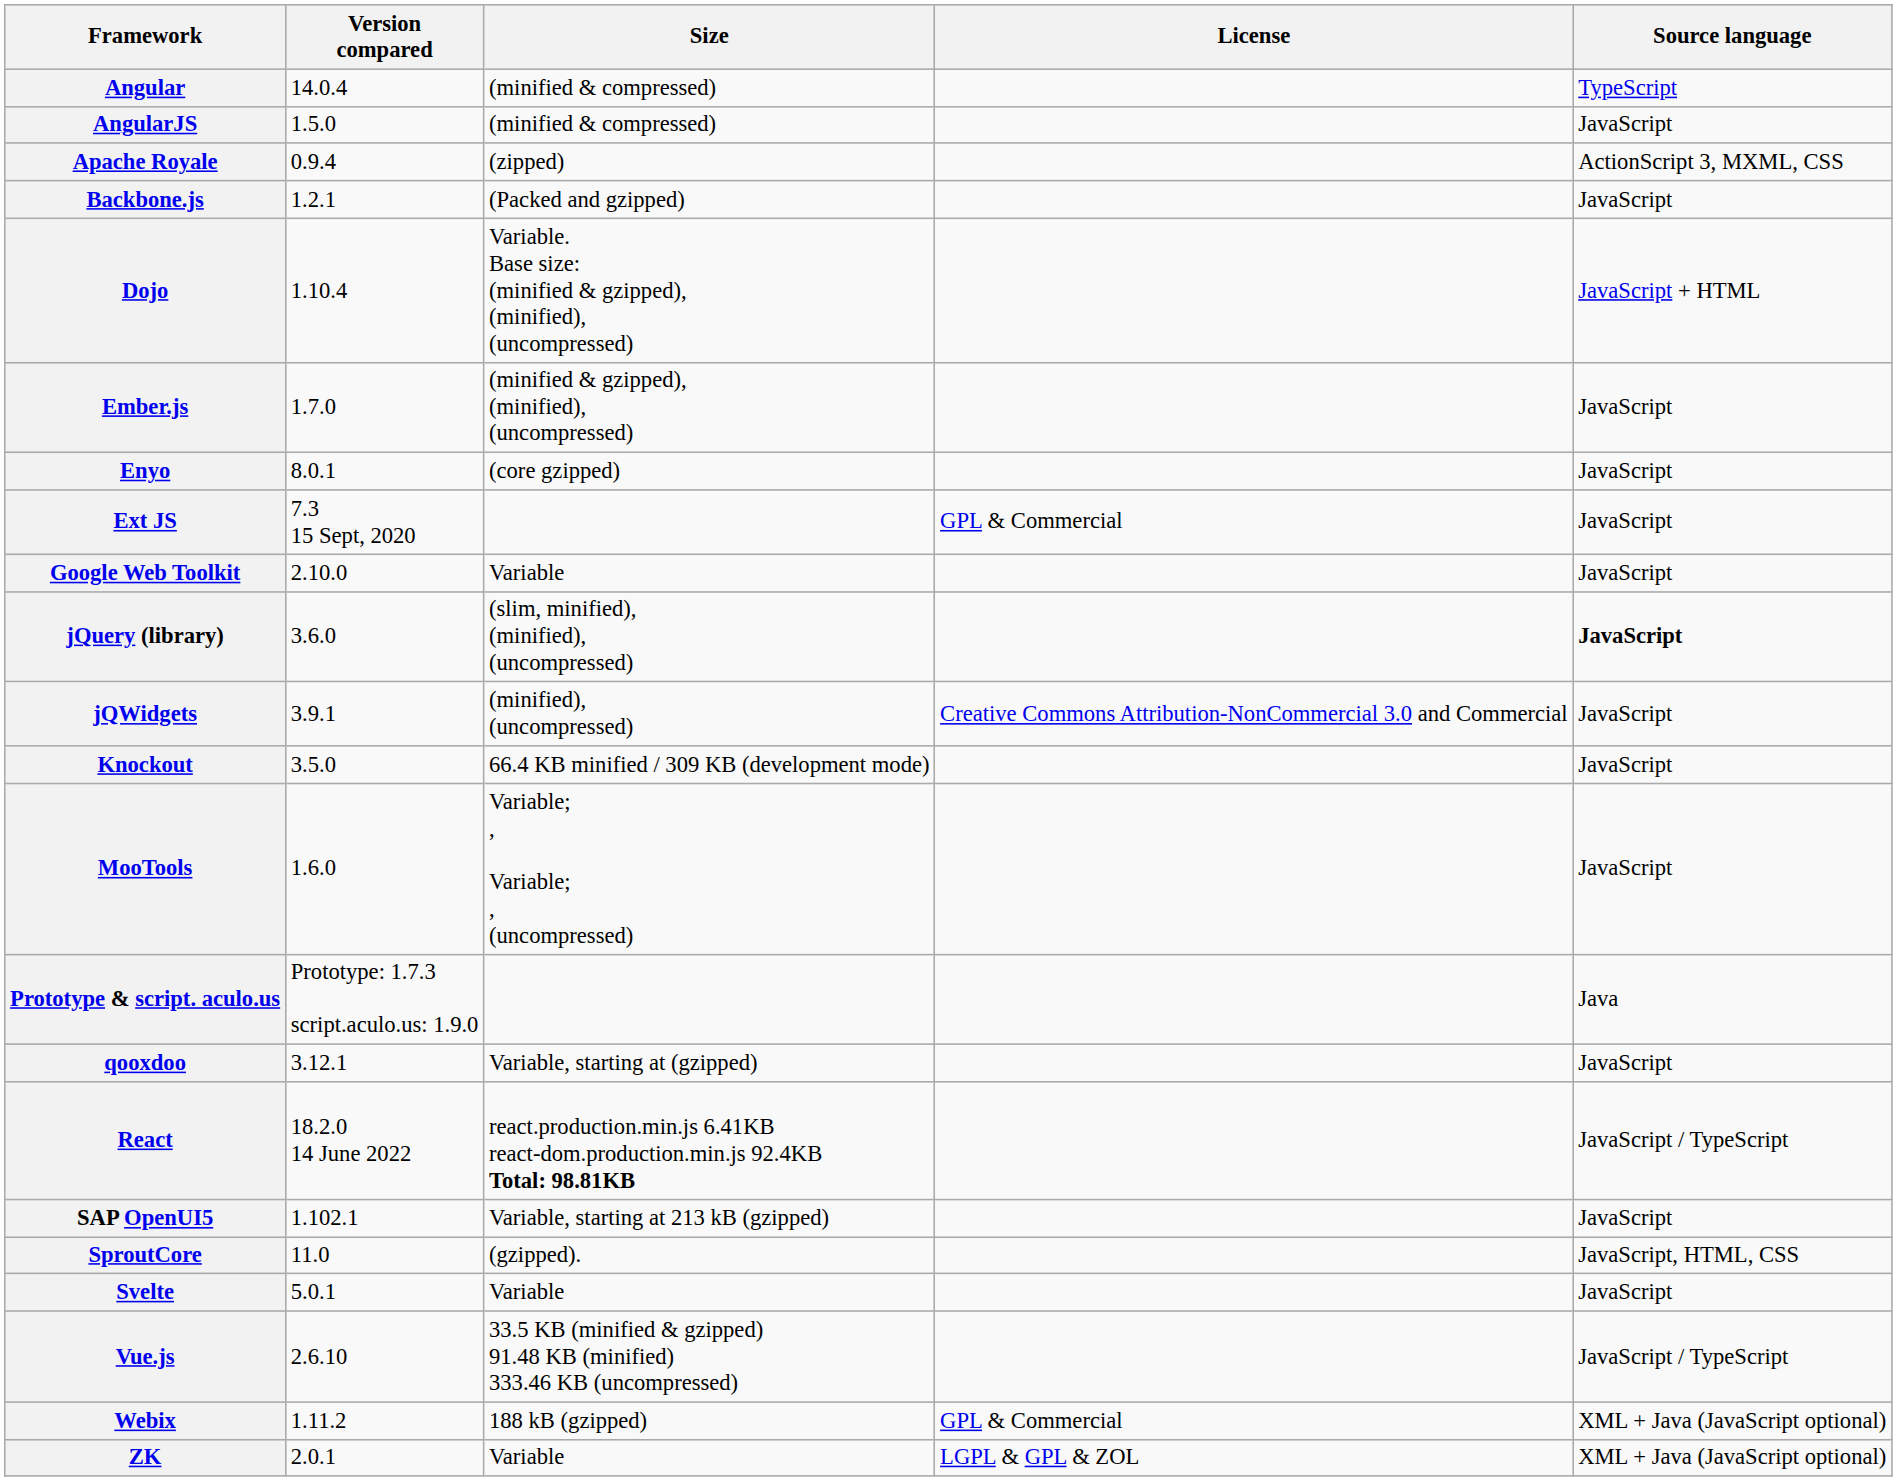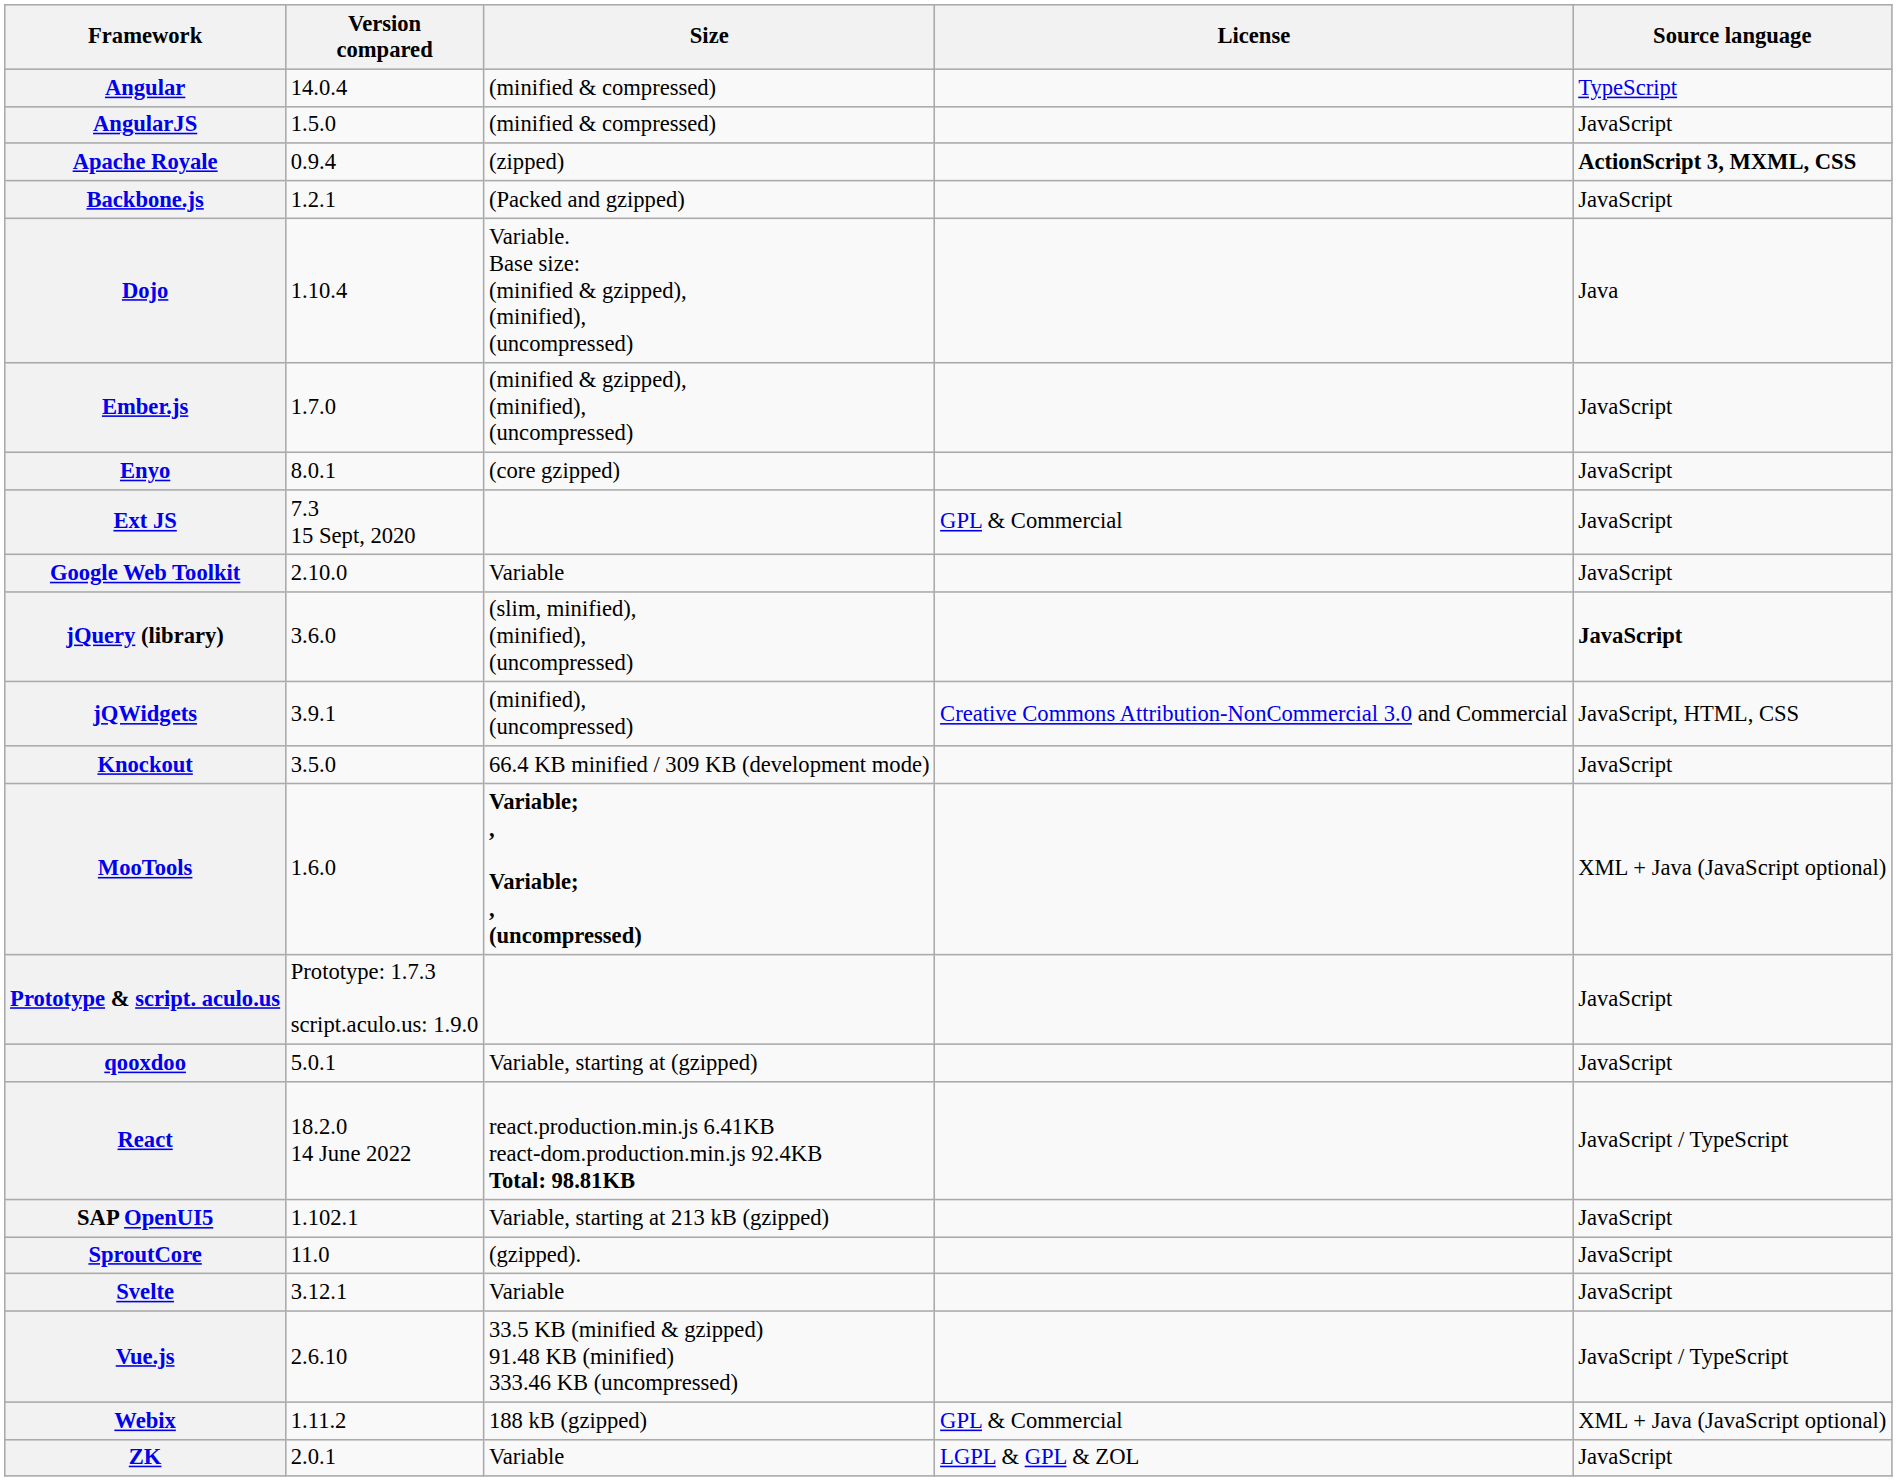Apache Royale | Source language: normal -> bold
Dojo | Source language: JavaScript + HTML -> Java
jQWidgets | Source language: JavaScript -> JavaScript, HTML, CSS
MooTools | Size: normal -> bold
MooTools | Source language: JavaScript -> XML + Java (JavaScript optional)
Prototype & script. aculo.us | Source language: Java -> JavaScript
qooxdoo | Version compared: 3.12.1 -> 5.0.1
SproutCore | Source language: JavaScript, HTML, CSS -> JavaScript
Svelte | Version compared: 5.0.1 -> 3.12.1
ZK | Source language: XML + Java (JavaScript optional) -> JavaScript
